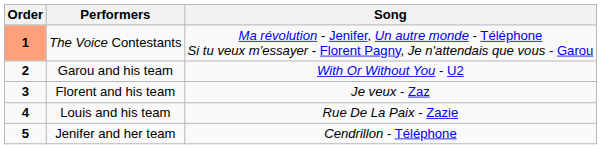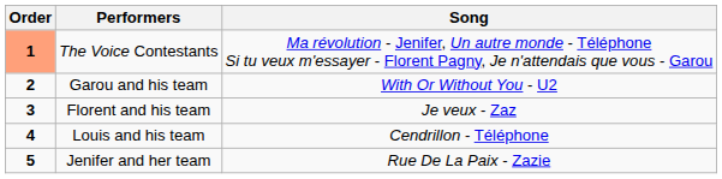Louis and his team | Song: Rue De La Paix - Zazie -> Cendrillon - Téléphone
Jenifer and her team | Song: Cendrillon - Téléphone -> Rue De La Paix - Zazie
